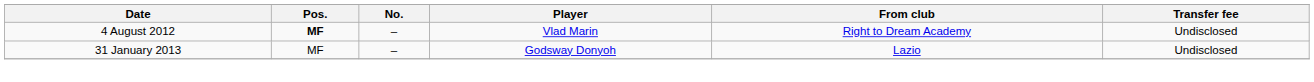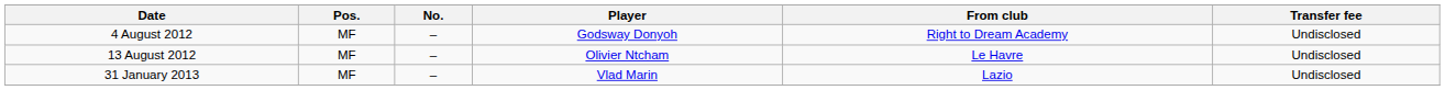4 August 2012 | Pos.: bold -> normal
4 August 2012 | Player: Vlad Marin -> Godsway Donyoh
+ row: 13 August 2012 | MF | – | Olivier Ntcham | Le Havre | Undisclosed
31 January 2013 | Player: Godsway Donyoh -> Vlad Marin
